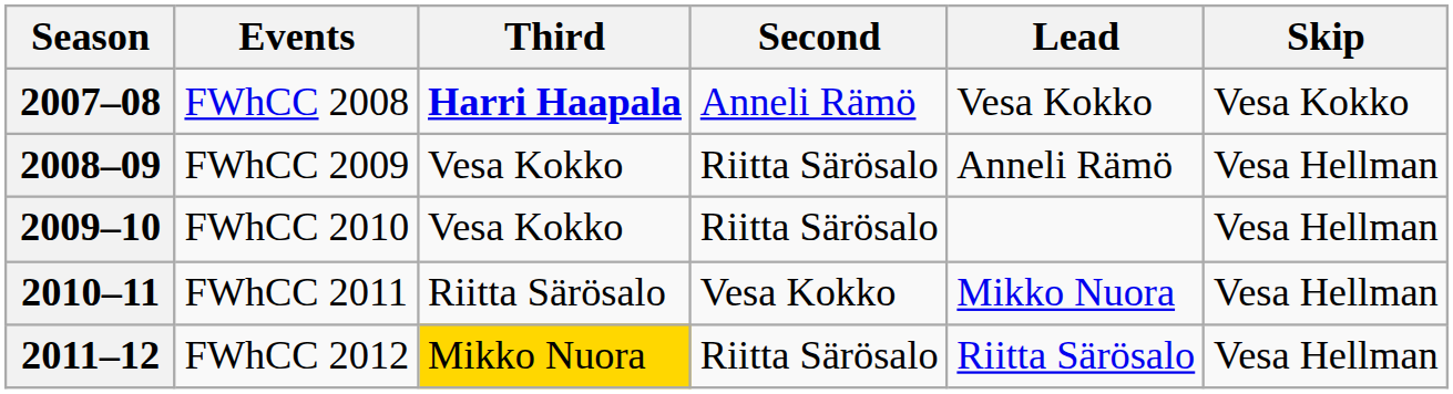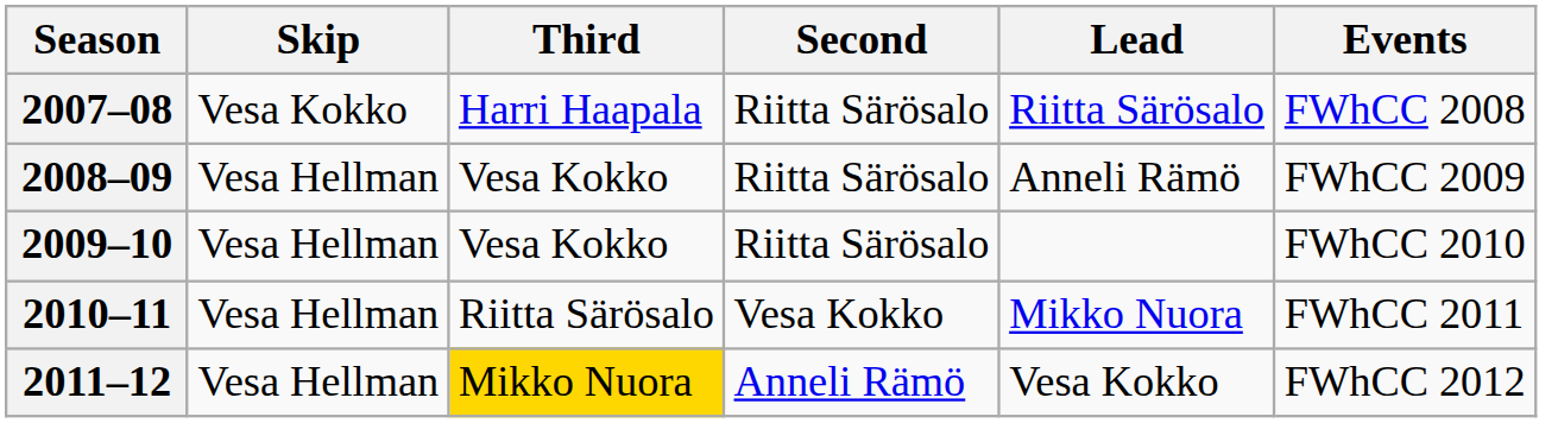columns swapped: Skip <-> Events
2007–08 | Third: bold -> normal
2007–08 | Second: Anneli Rämö -> Riitta Särösalo
2007–08 | Lead: Vesa Kokko -> Riitta Särösalo
2011–12 | Second: Riitta Särösalo -> Anneli Rämö
2011–12 | Lead: Riitta Särösalo -> Vesa Kokko
